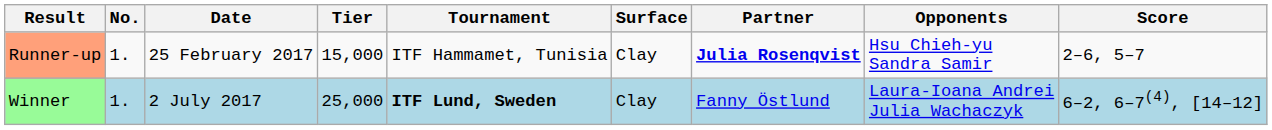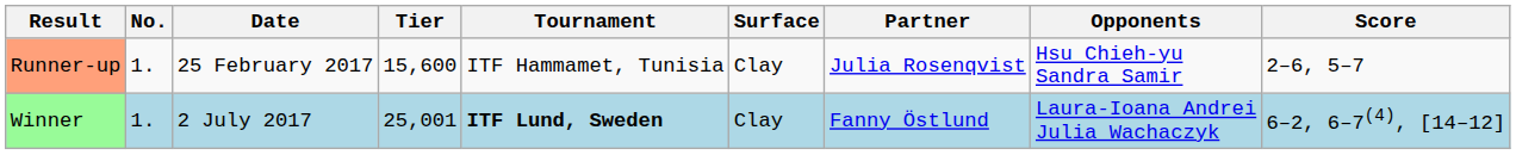Runner-up | Tier: 15,000 -> 15,600
Runner-up | Partner: bold -> normal
Winner | Tier: 25,000 -> 25,001
